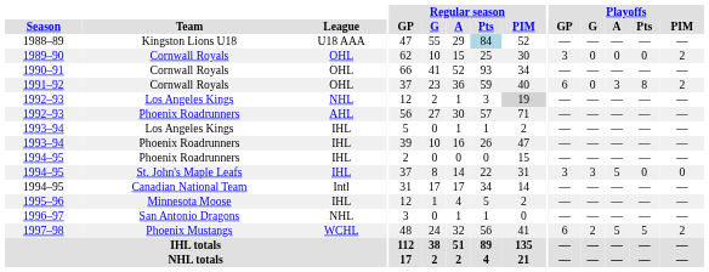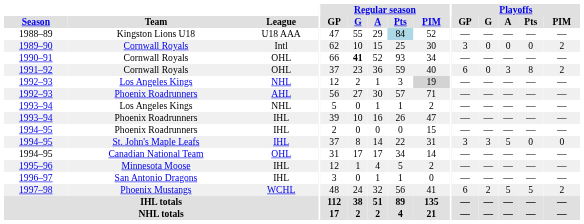1989–90 | League: OHL -> Intl
1990–91 | Regular season / G: normal -> bold
1993–94 / Los Angeles Kings | League: IHL -> NHL
1994–95 / Canadian National Team | League: Intl -> OHL
1996–97 | League: NHL -> IHL
